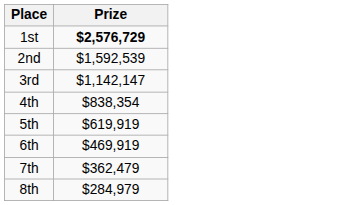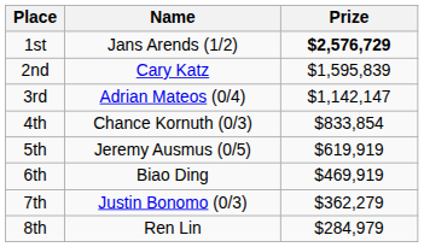+ column: Name | Jans Arends (1/2) | Cary Katz | Adrian Mateos (0/4) | Chance Kornuth (0/3) | Jeremy Ausmus (0/5) | Biao Ding | Justin Bonomo (0/3) | Ren Lin
2nd | Prize: $1,592,539 -> $1,595,839
4th | Prize: $838,354 -> $833,854
7th | Prize: $362,479 -> $362,279
